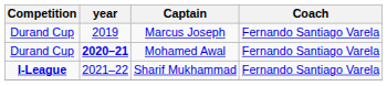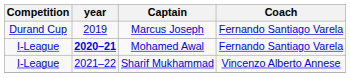Mohamed Awal | Competition: Durand Cup -> I-League
Sharif Mukhammad | Competition: bold -> normal
Sharif Mukhammad | Coach: Fernando Santiago Varela -> Vincenzo Alberto Annese
